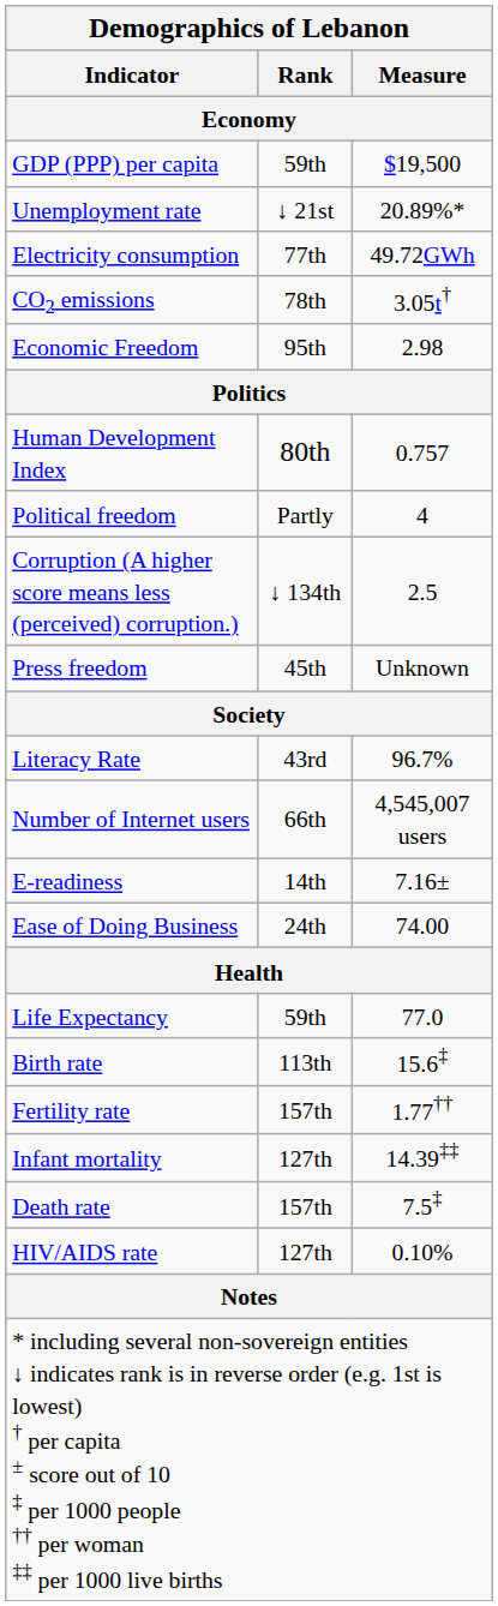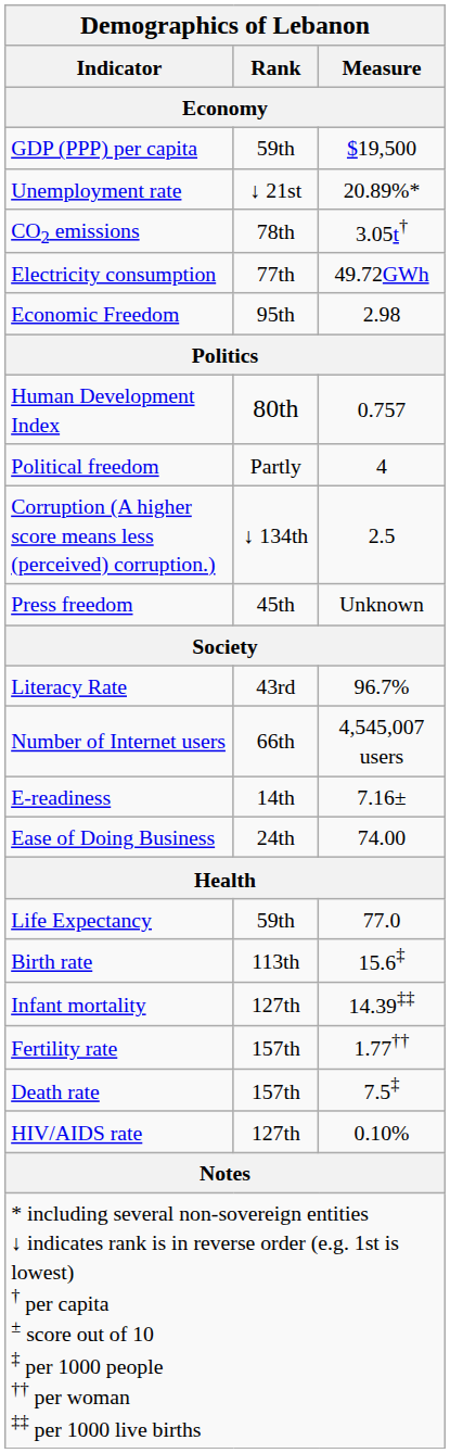rows swapped: CO2 emissions <-> Electricity consumption
rows swapped: Fertility rate <-> Infant mortality
